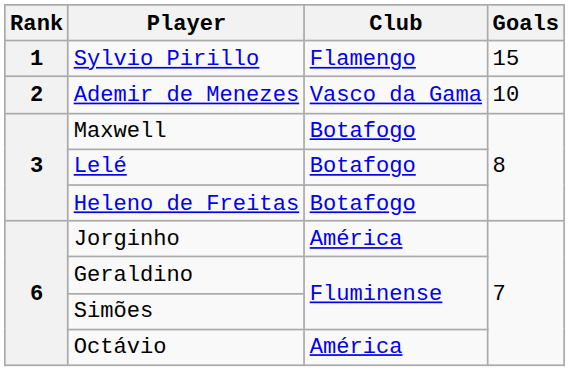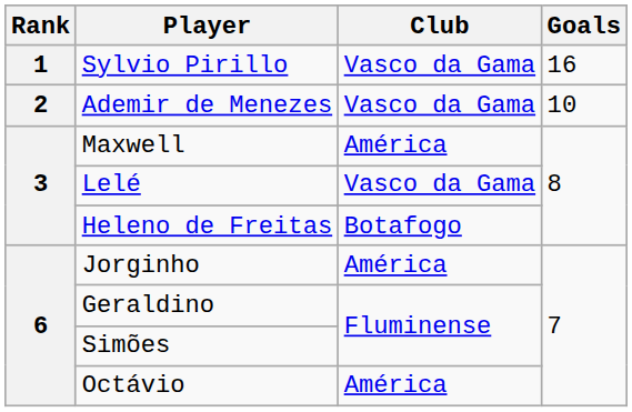Sylvio Pirillo | Club: Flamengo -> Vasco da Gama
Sylvio Pirillo | Goals: 15 -> 16
Maxwell | Club: Botafogo -> América
Lelé | Club: Botafogo -> Vasco da Gama
